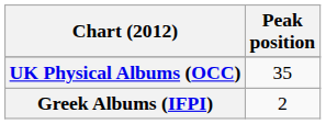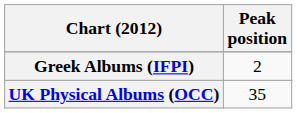rows swapped: Greek Albums (IFPI) <-> UK Physical Albums (OCC)
